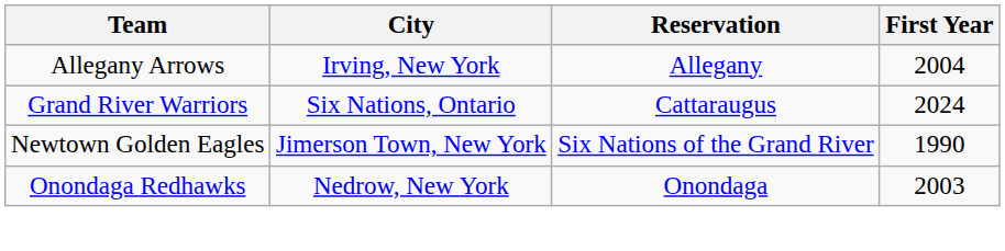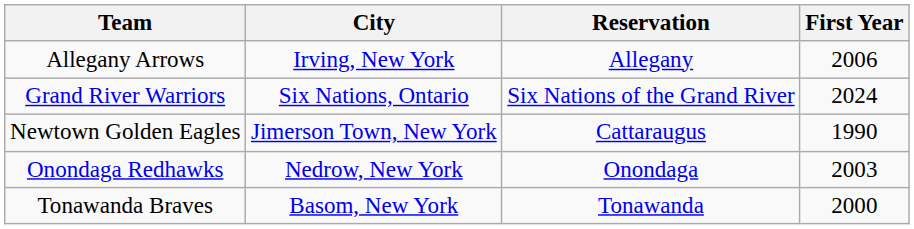Allegany Arrows | First Year: 2004 -> 2006
Grand River Warriors | Reservation: Cattaraugus -> Six Nations of the Grand River
Newtown Golden Eagles | Reservation: Six Nations of the Grand River -> Cattaraugus
+ row: Tonawanda Braves | Basom, New York | Tonawanda | 2000
